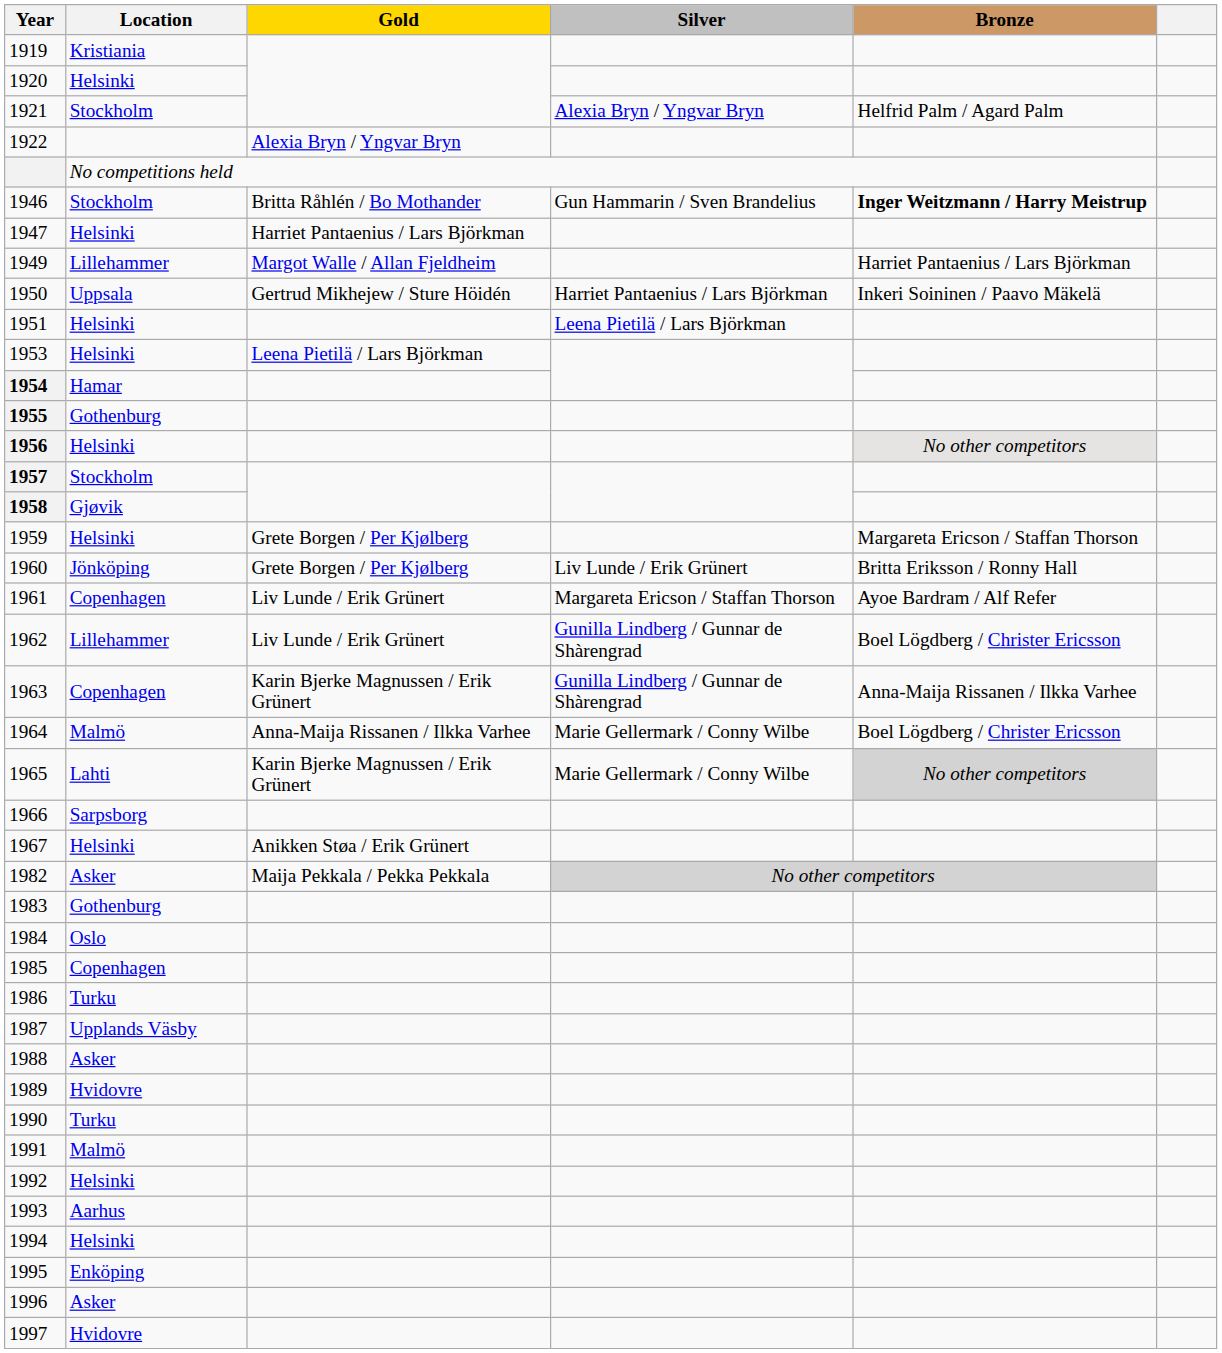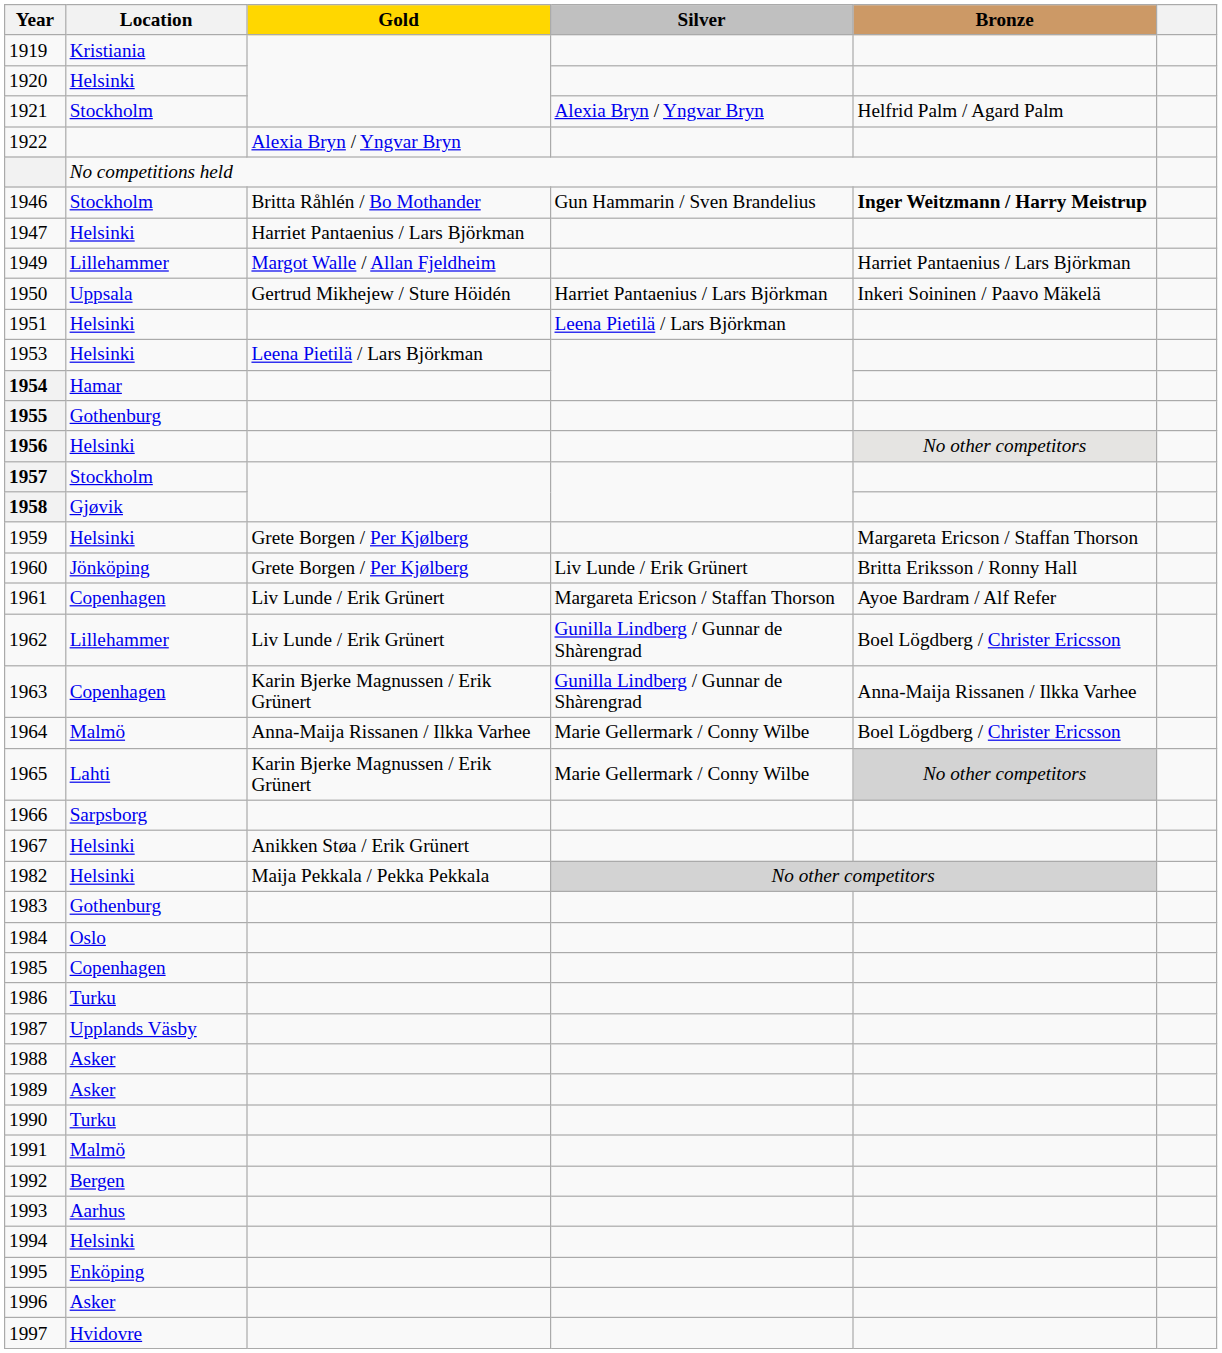1982 | Location: Asker -> Helsinki
1989 | Location: Hvidovre -> Asker
1992 | Location: Helsinki -> Bergen
